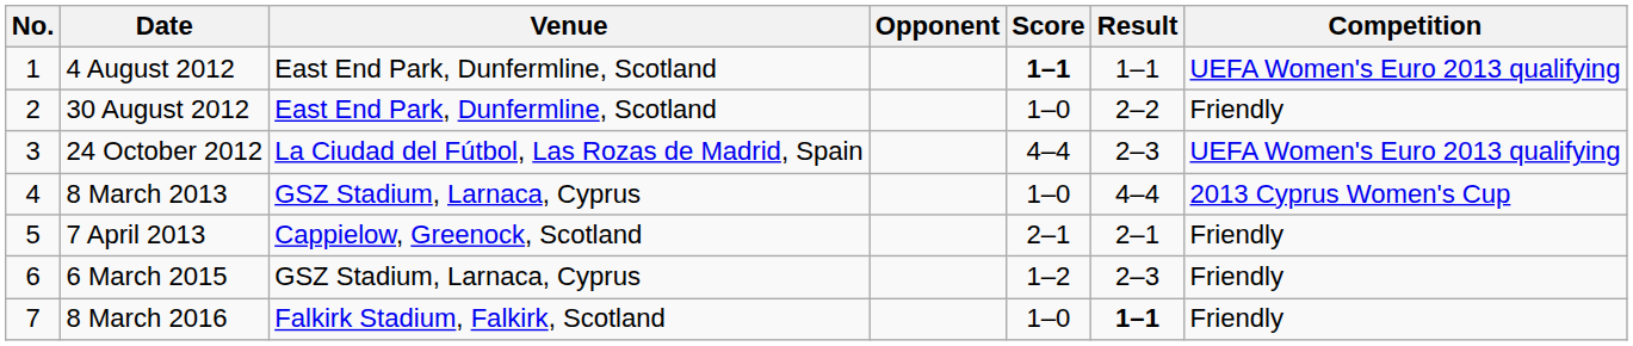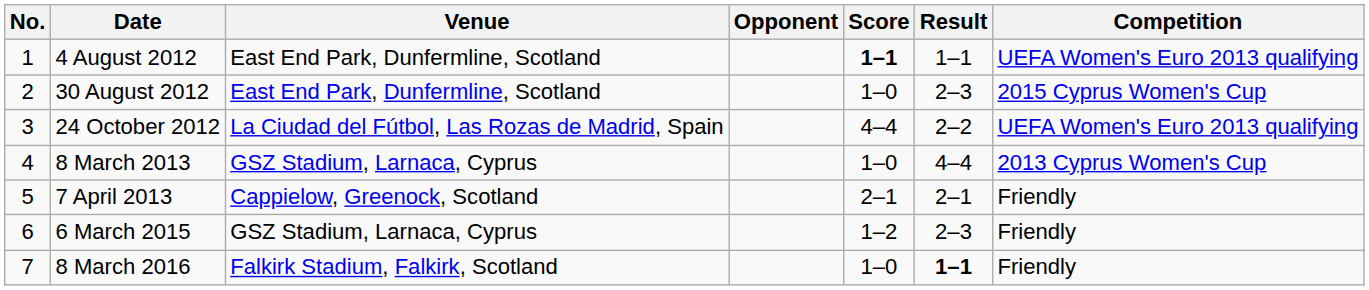30 August 2012 | Result: 2–2 -> 2–3
30 August 2012 | Competition: Friendly -> 2015 Cyprus Women's Cup
24 October 2012 | Result: 2–3 -> 2–2
